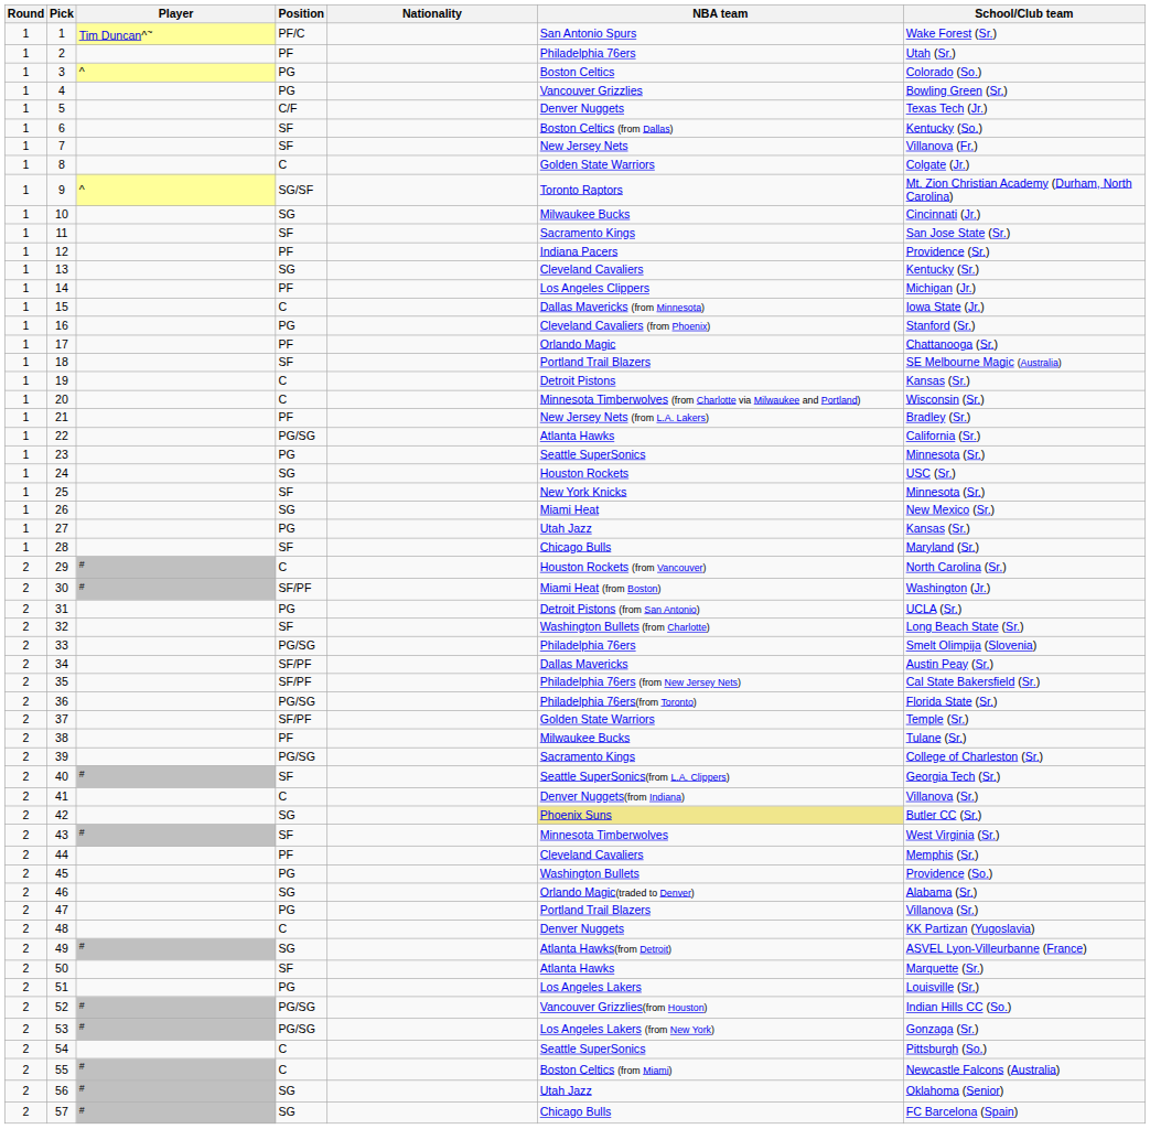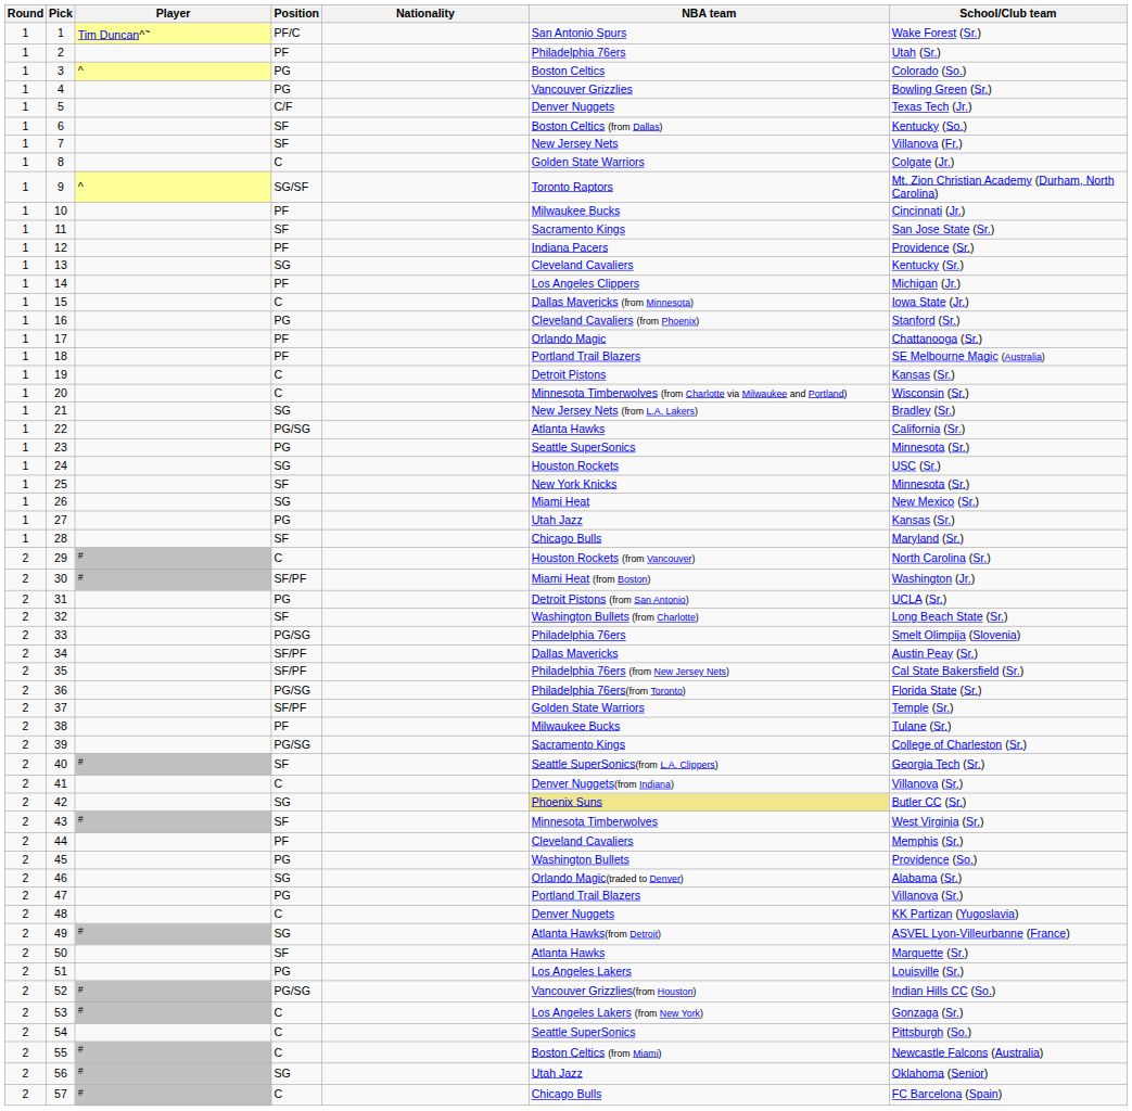10 | Position: SG -> PF
18 | Position: SF -> PF
21 | Position: PF -> SG
53 | Position: PG/SG -> C
57 | Position: SG -> C
